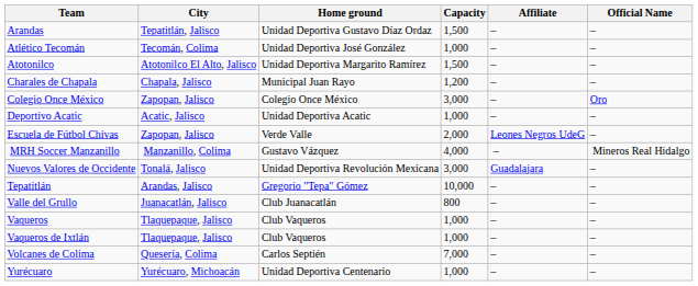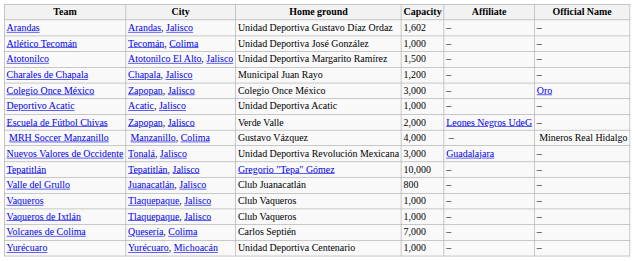Arandas | City: Tepatitlán, Jalisco -> Arandas, Jalisco
Arandas | Capacity: 1,500 -> 1,602
Tepatitlán | City: Arandas, Jalisco -> Tepatitlán, Jalisco
